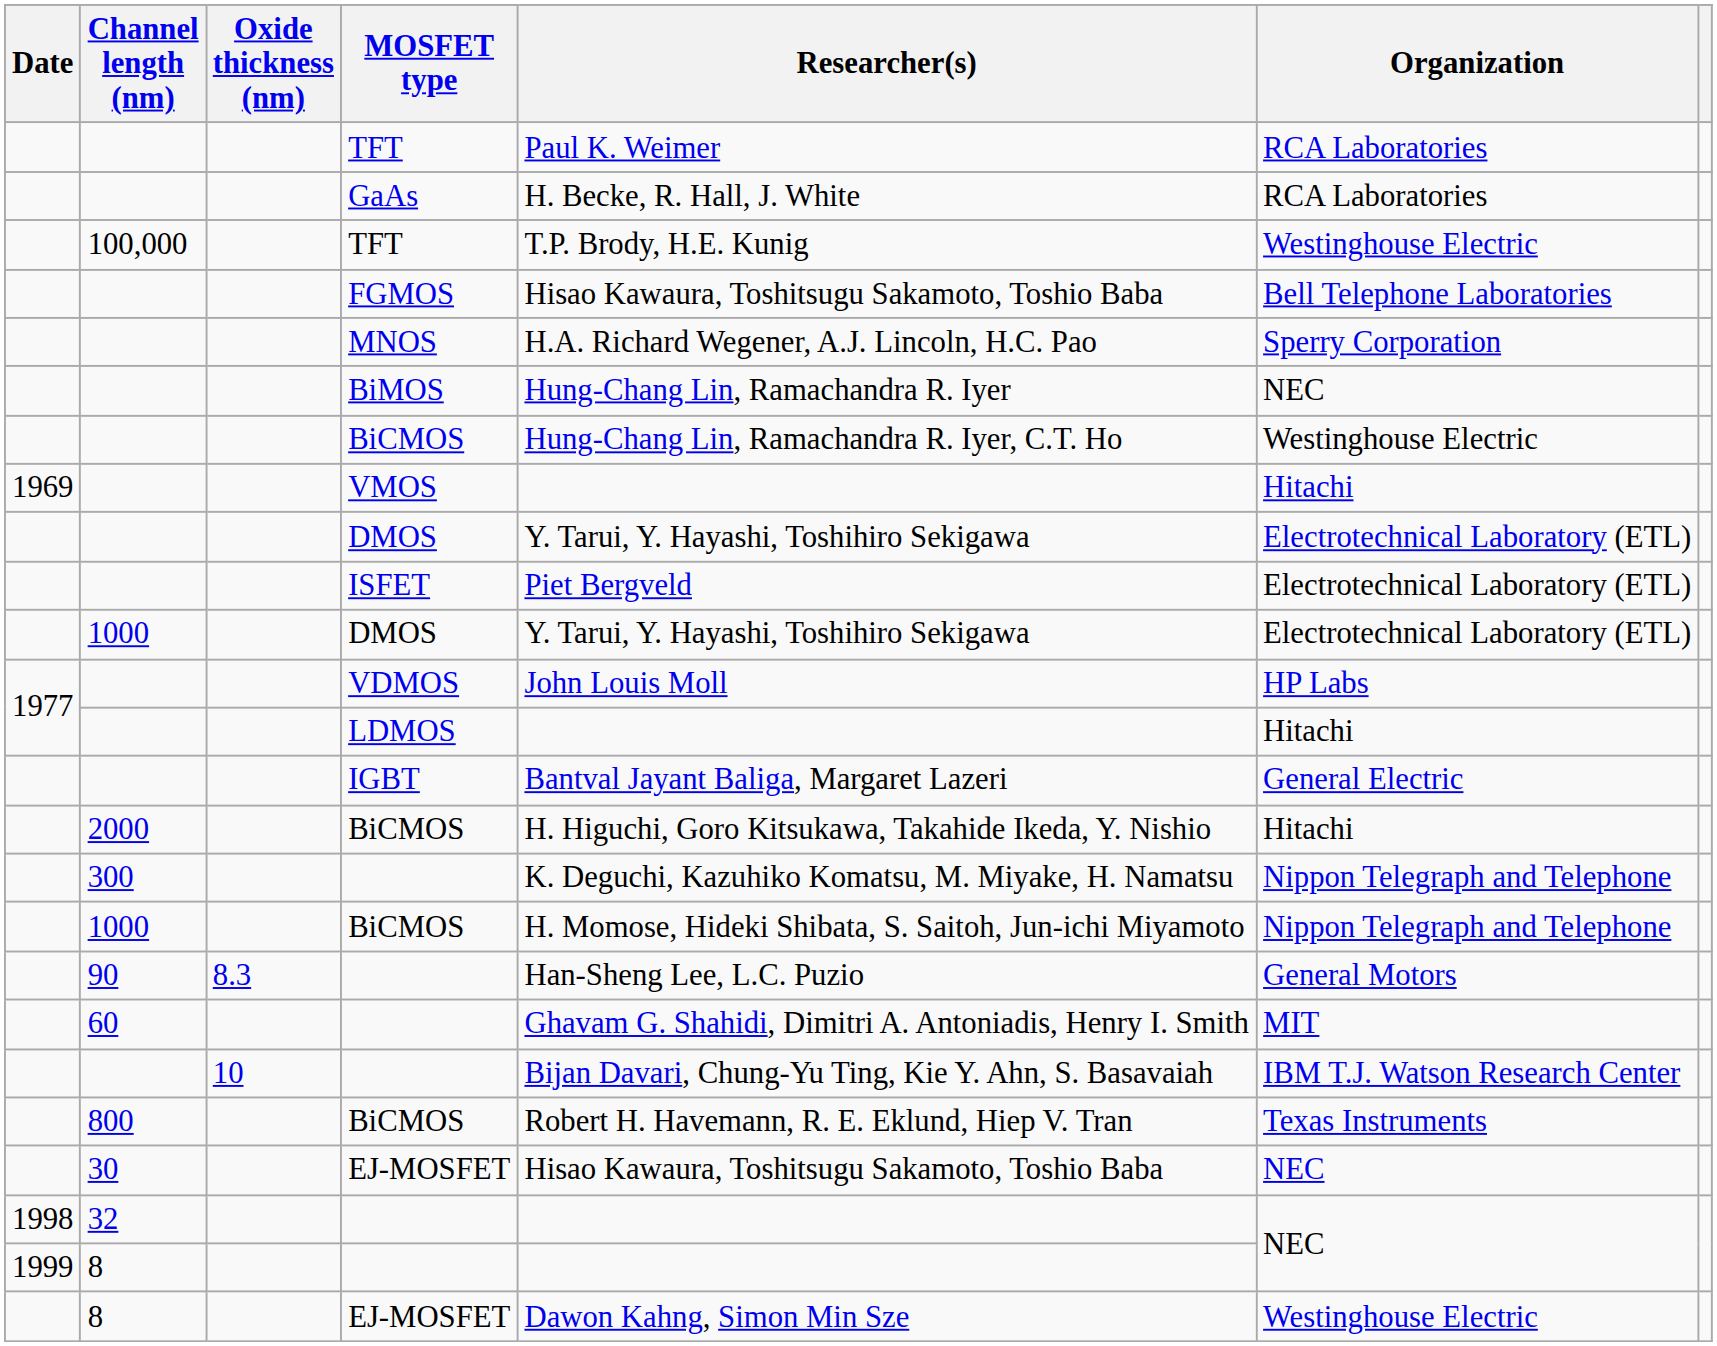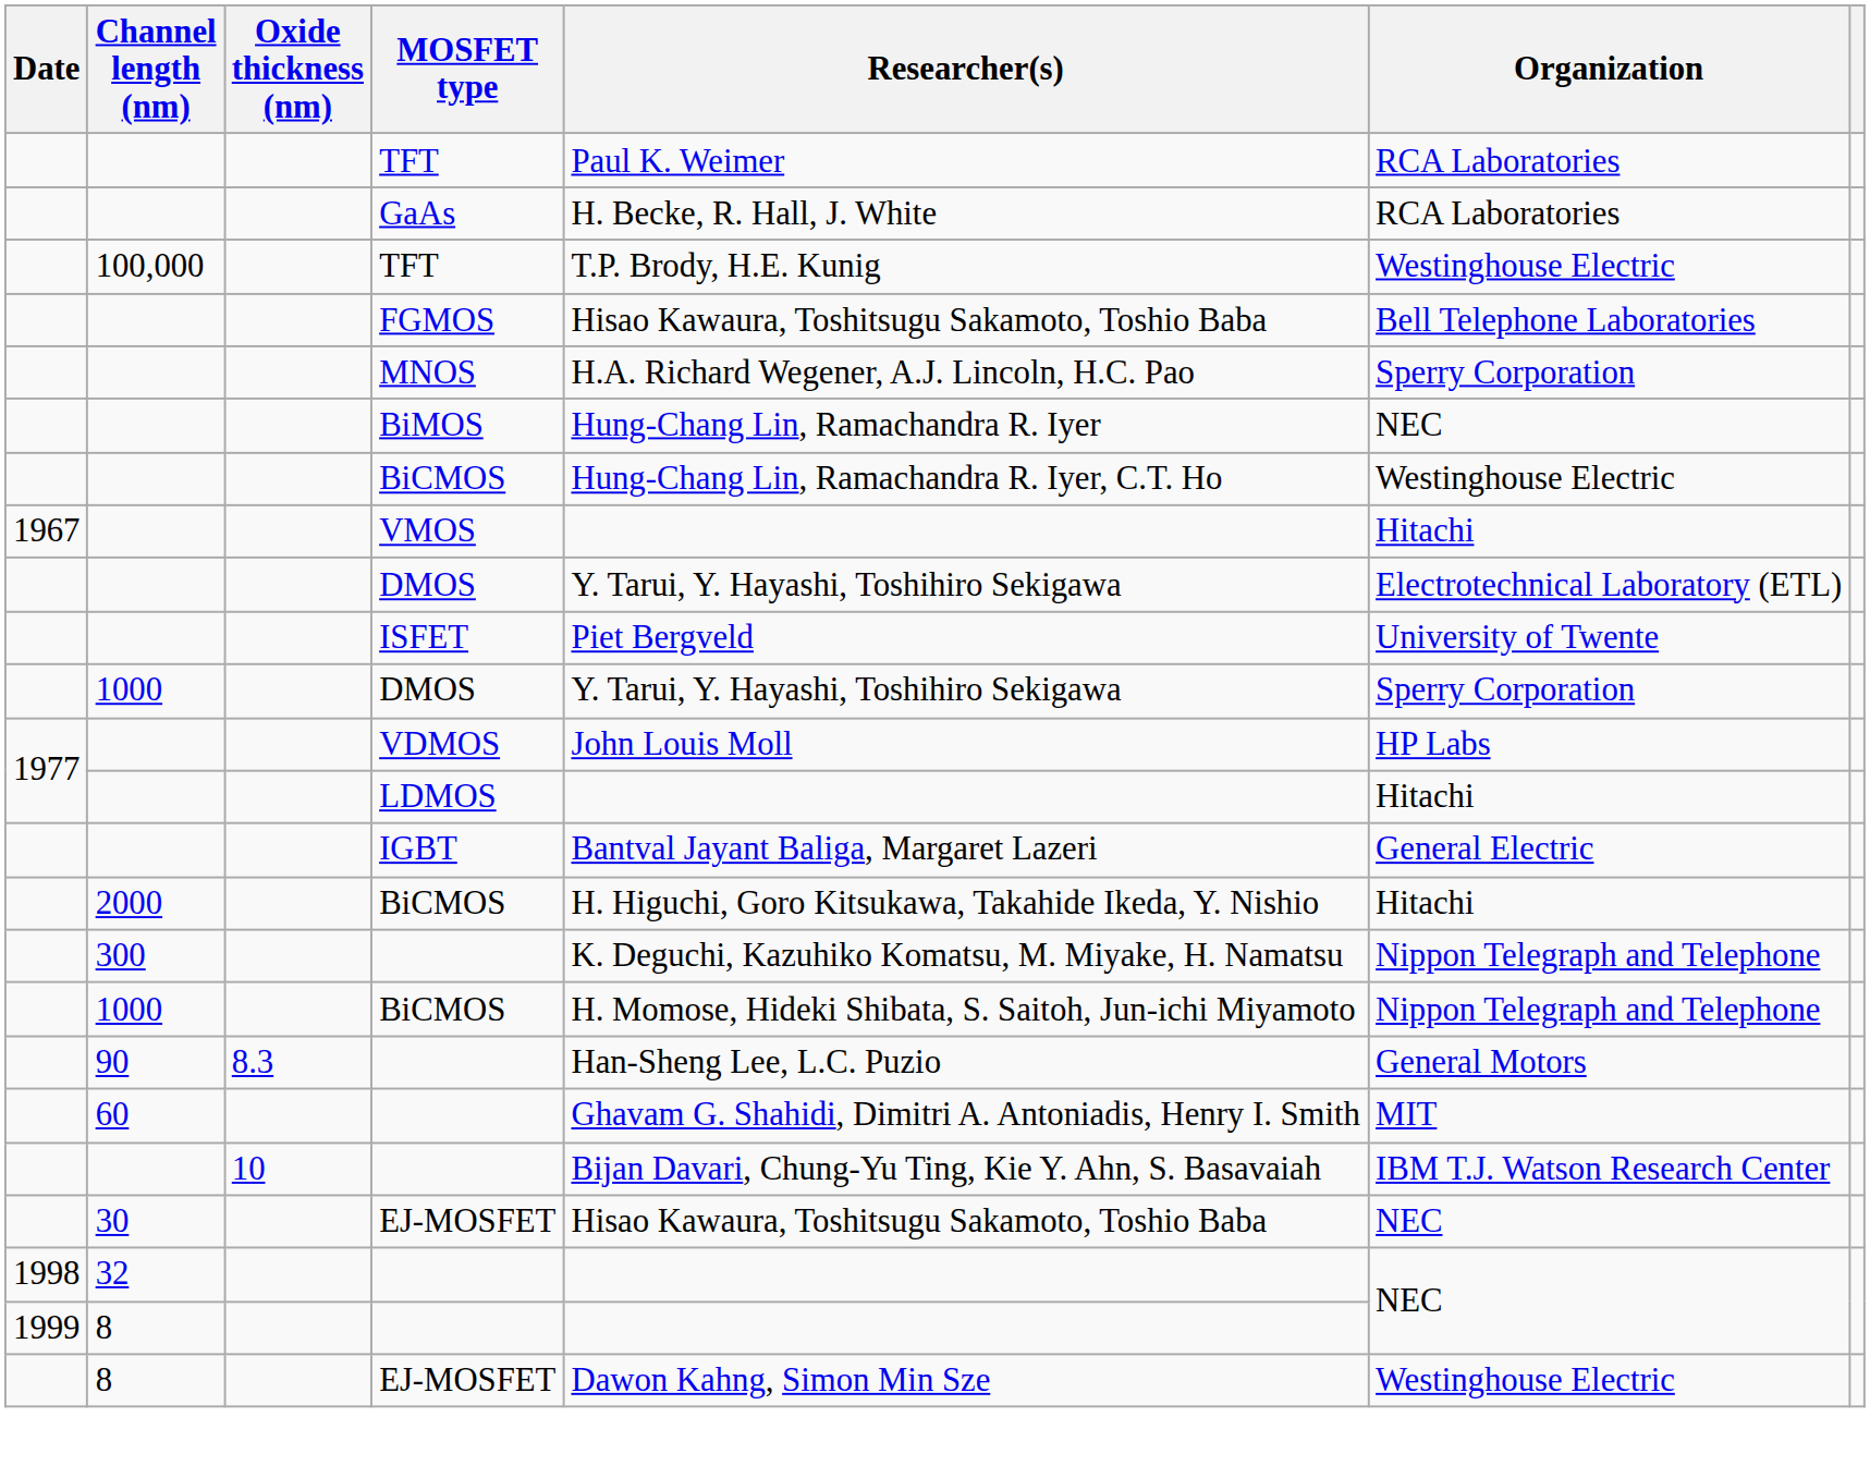VMOS | Date: 1969 -> 1967
ISFET | Organization: Electrotechnical Laboratory (ETL) -> University of Twente
1000 / DMOS | Organization: Electrotechnical Laboratory (ETL) -> Sperry Corporation
- row: 800 | BiCMOS | Robert H. Havemann, R. E. Eklund, Hiep V. Tran | Texas Instruments
